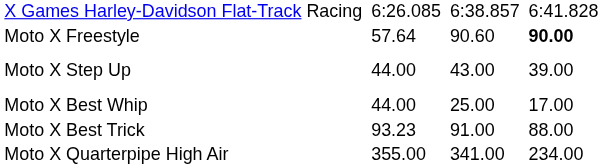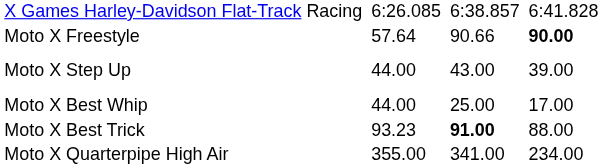Moto X Freestyle | column 5: 90.60 -> 90.66
Moto X Best Trick | column 5: normal -> bold
